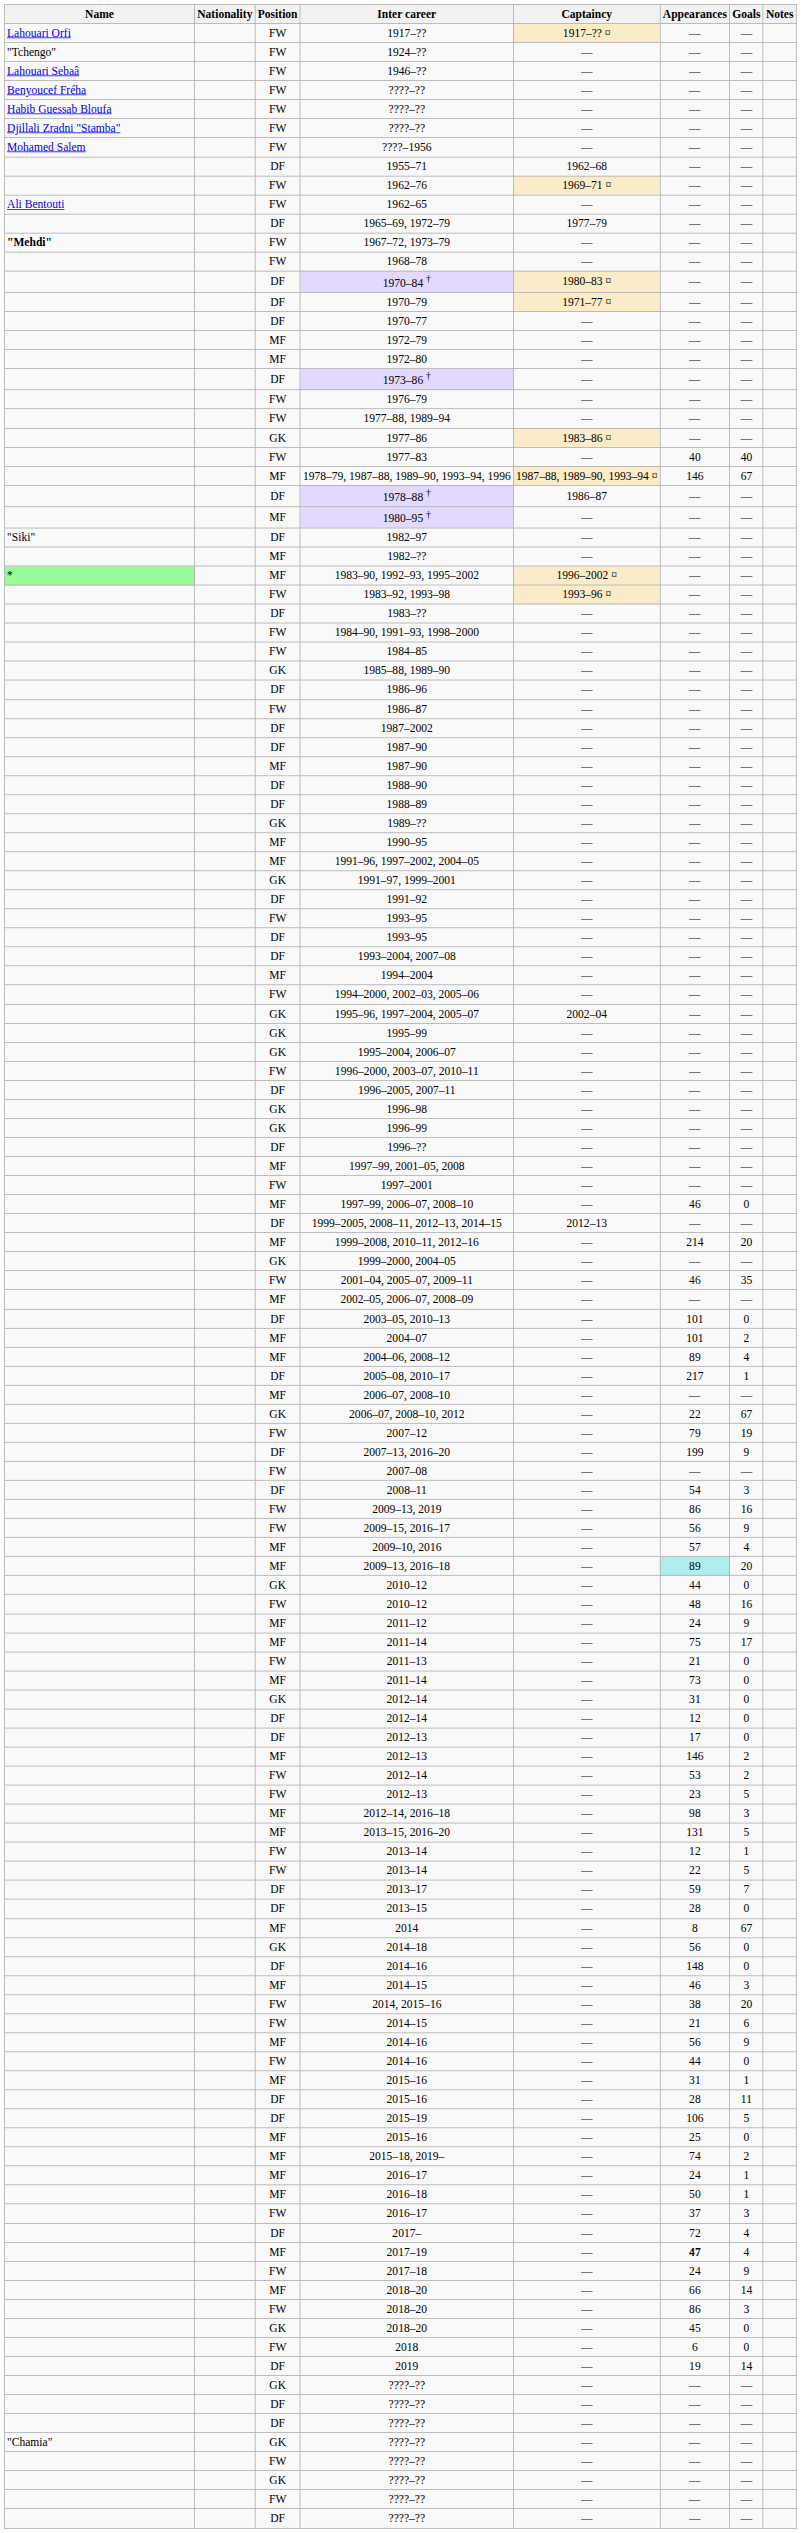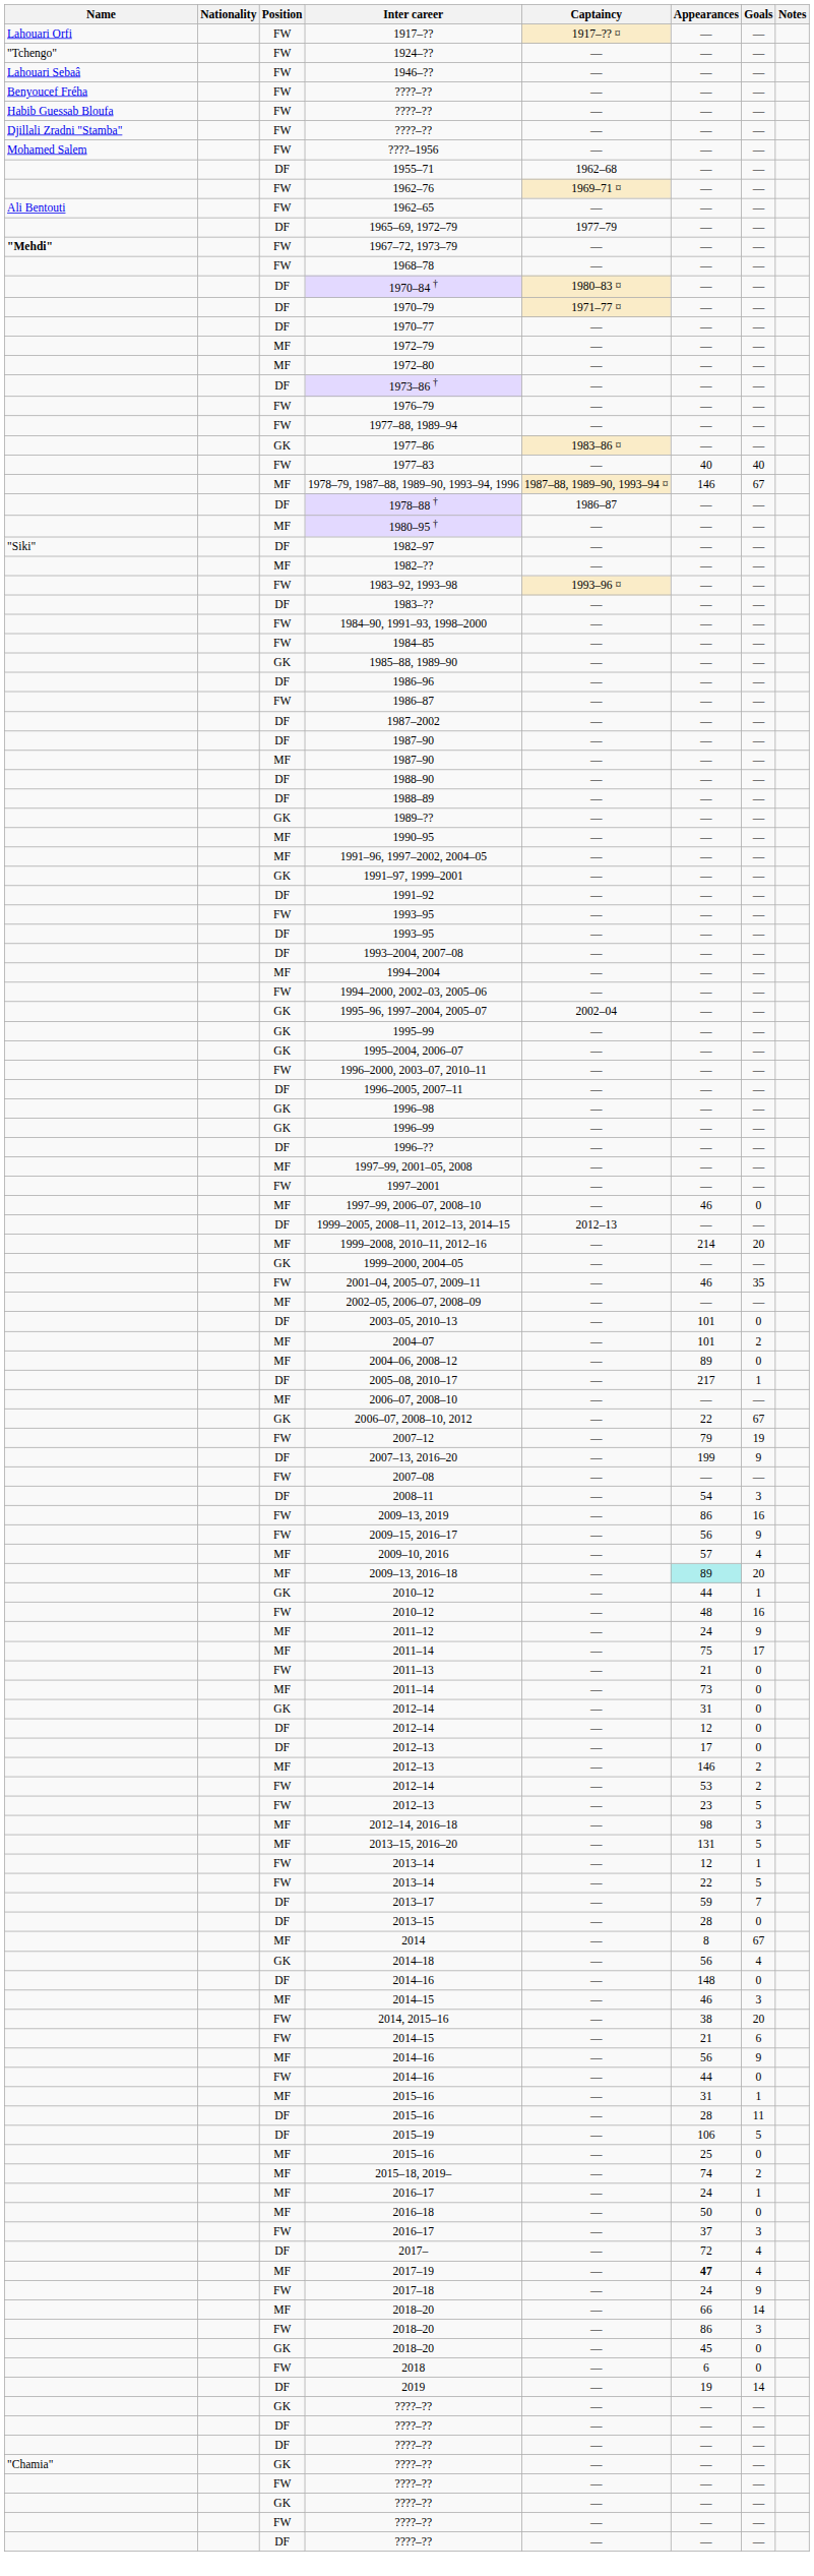- row: * | MF | 1983–90, 1992–93, 1995–2002 | 1996–2002 ¤ | — | —
2004–06, 2008–12 | Goals: 4 -> 0
GK / 2010–12 | Goals: 0 -> 1
2014–18 | Goals: 0 -> 4
2016–18 | Goals: 1 -> 0
